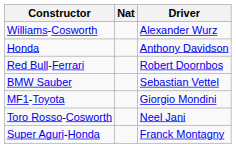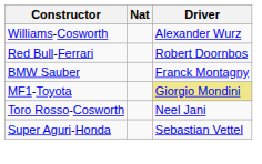- row: Honda | Anthony Davidson
BMW Sauber | Driver: Sebastian Vettel -> Franck Montagny
MF1-Toyota | Driver: no background -> khaki background
Super Aguri-Honda | Driver: Franck Montagny -> Sebastian Vettel
